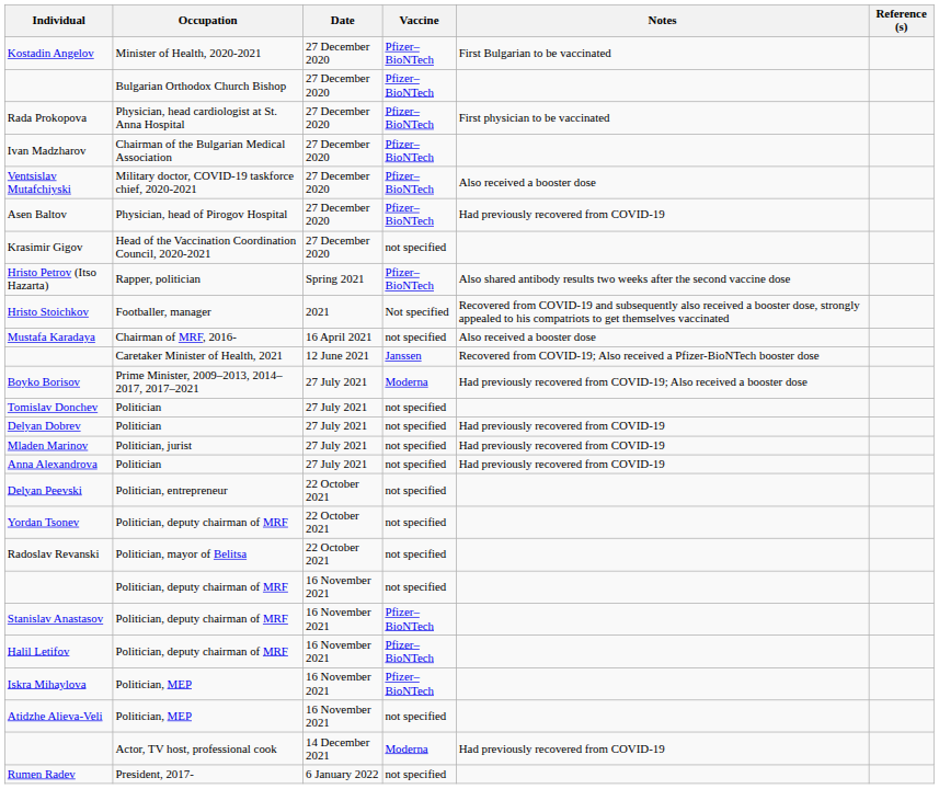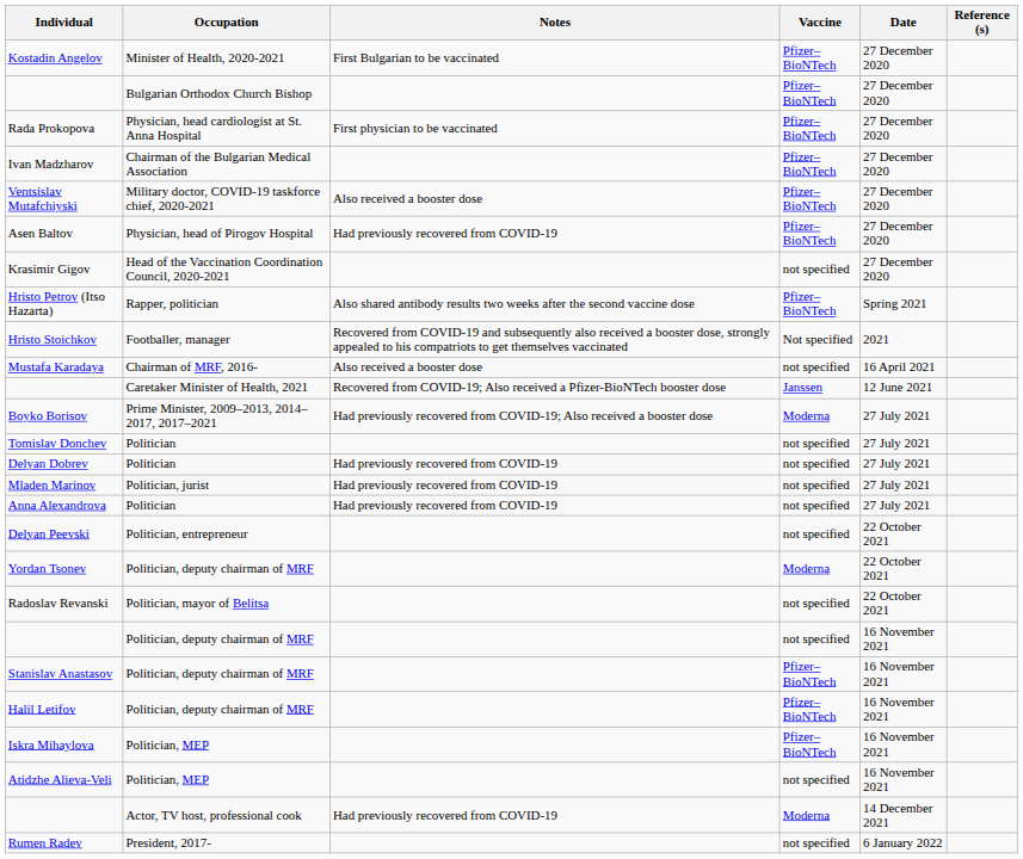columns swapped: Date <-> Notes
Yordan Tsonev | Vaccine: not specified -> Moderna
